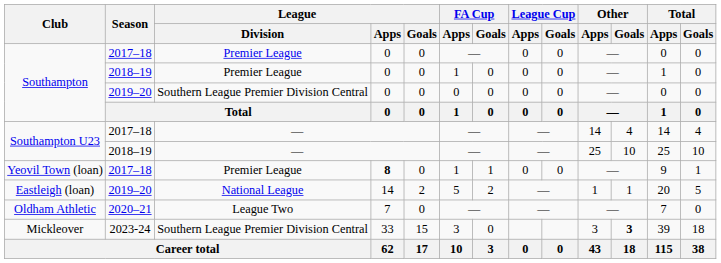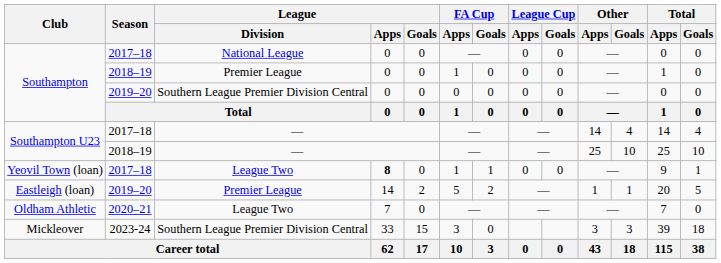Southampton / 2017–18 | League / Division: Premier League -> National League
Yeovil Town (loan) | League / Division: Premier League -> League Two
Eastleigh (loan) | League / Division: National League -> Premier League
Mickleover | Other / Goals: bold -> normal
